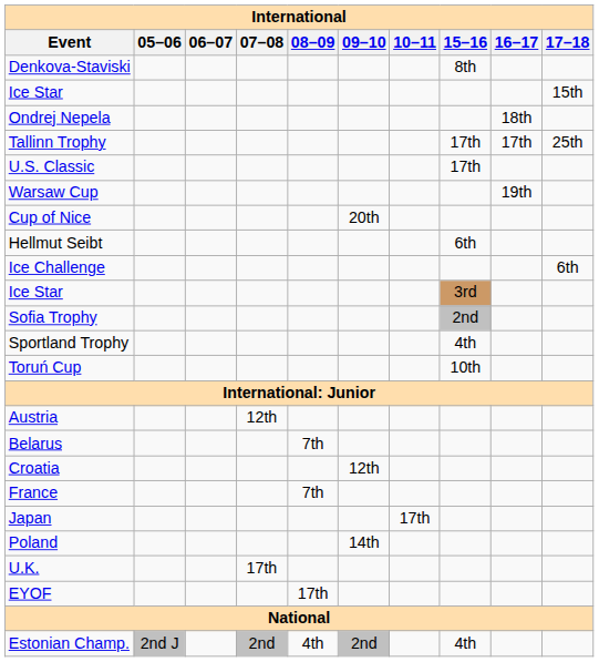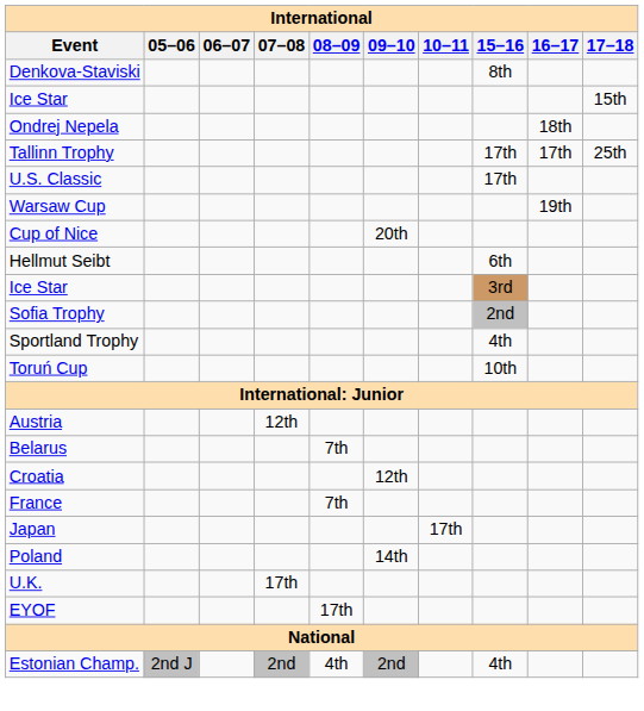- row: Ice Challenge | 6th
